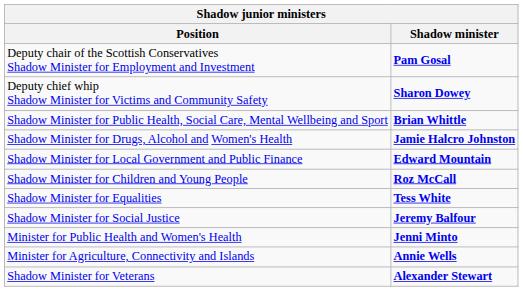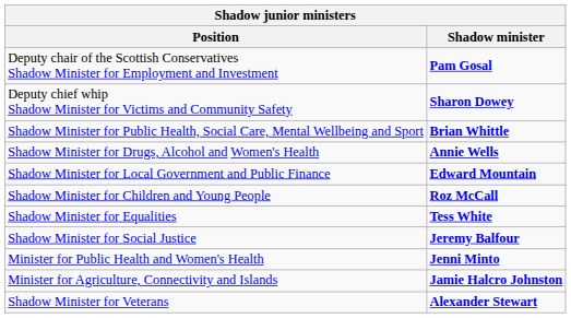Shadow Minister for Drugs, Alcohol and Women's Health | Shadow minister: Jamie Halcro Johnston -> Annie Wells
Minister for Agriculture, Connectivity and Islands | Shadow minister: Annie Wells -> Jamie Halcro Johnston
